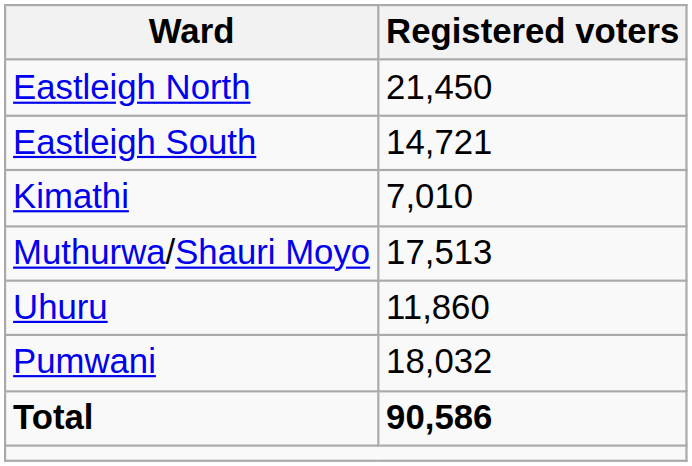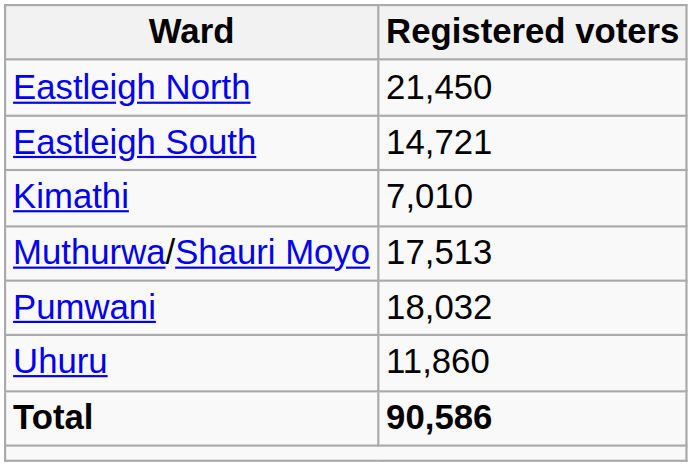rows swapped: Pumwani <-> Uhuru
